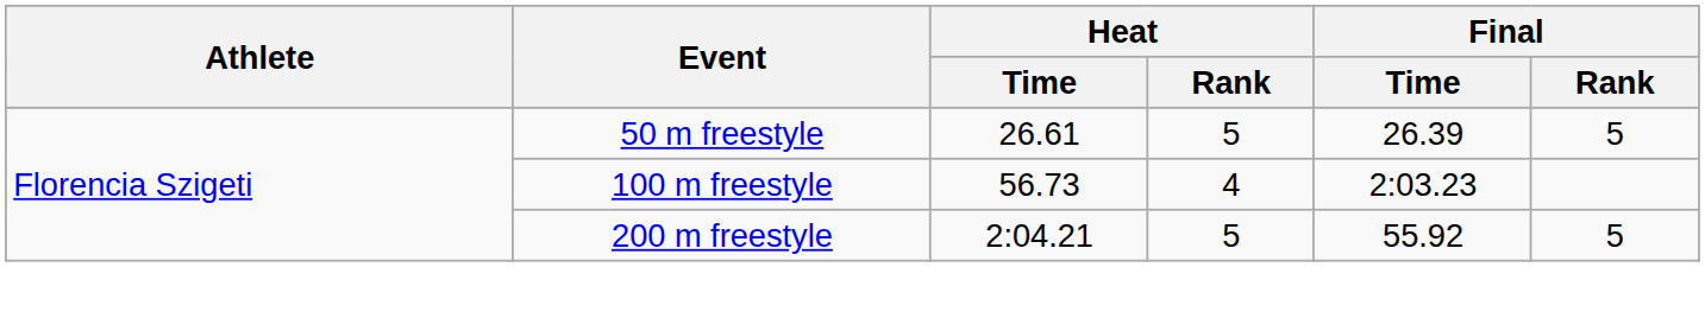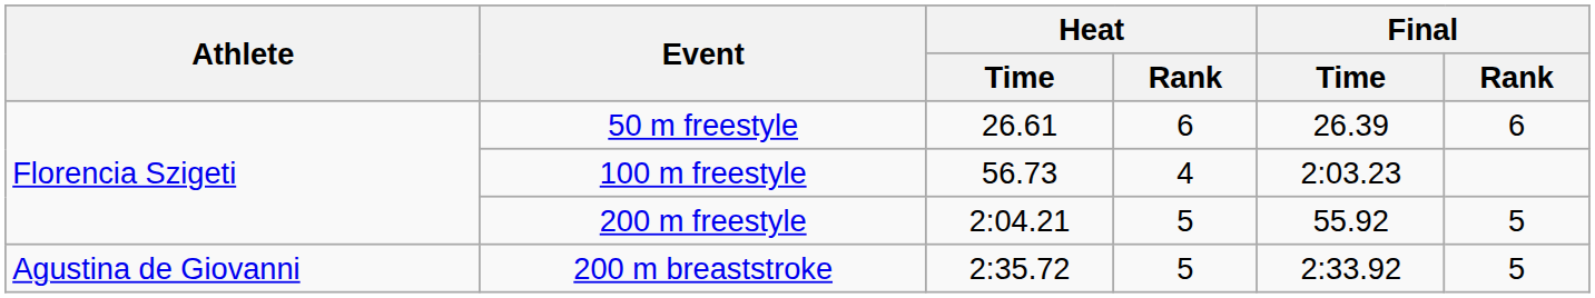50 m freestyle | Heat / Rank: 5 -> 6
50 m freestyle | Final / Rank: 5 -> 6
+ row: Agustina de Giovanni | 200 m breaststroke | 2:35.72 | 5 | 2:33.92 | 5
